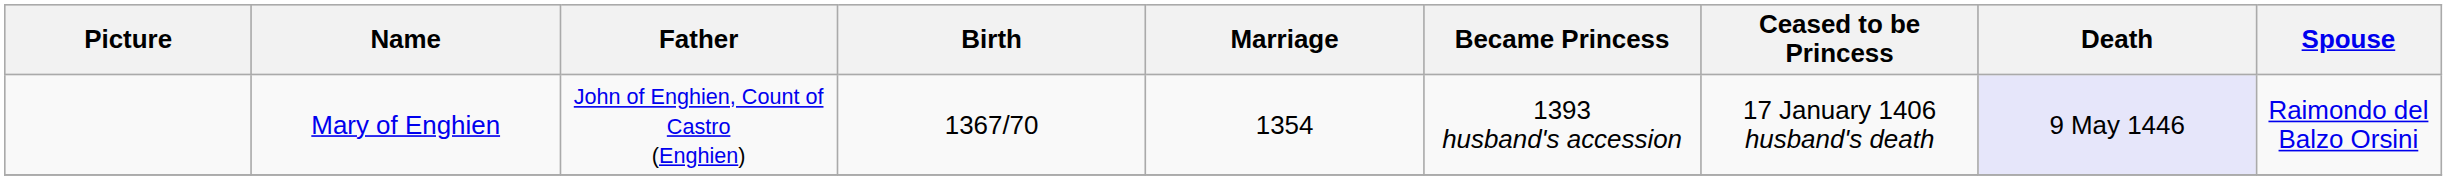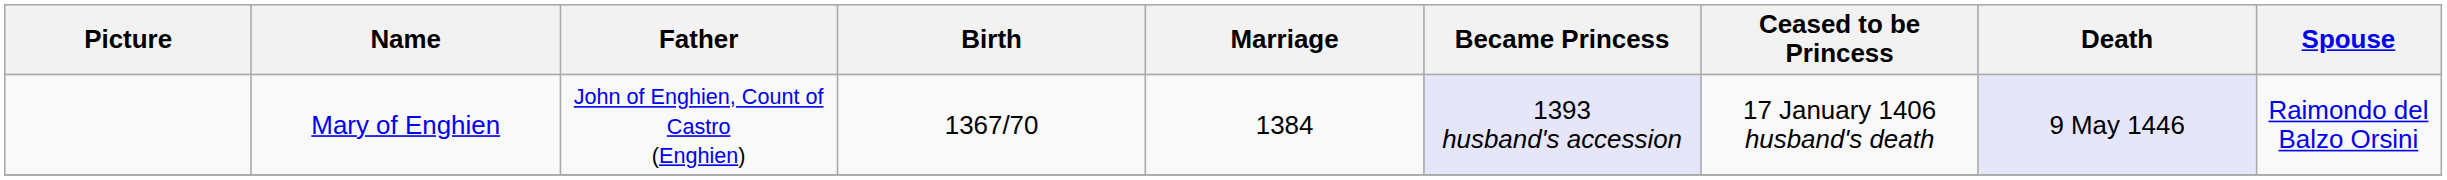Mary of Enghien | Marriage: 1354 -> 1384
Mary of Enghien | Became Princess: no background -> lavender background
